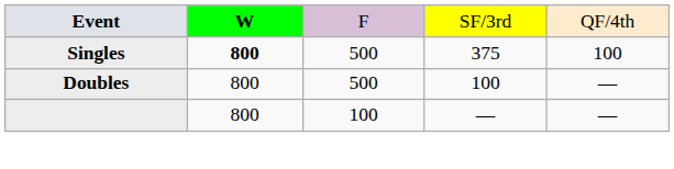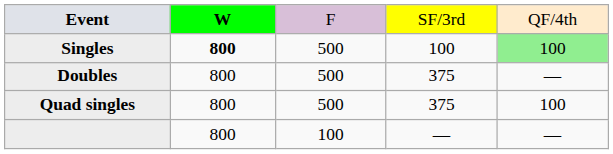Singles | column 4: 375 -> 100
Singles | column 5: no background -> lightgreen background
Doubles | column 4: 100 -> 375
+ row: Quad singles | 800 | 500 | 375 | 100
